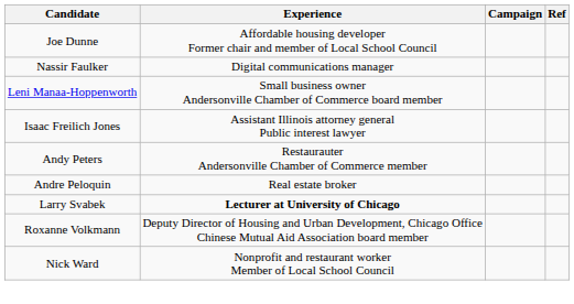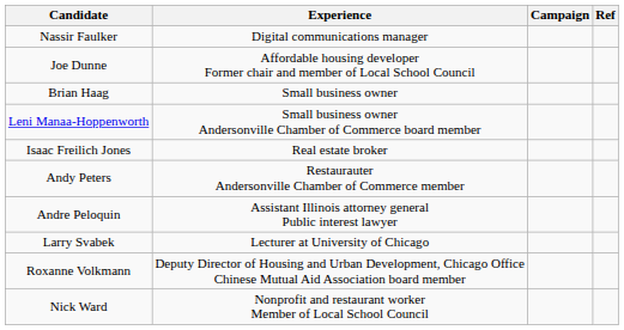rows swapped: Joe Dunne <-> Nassir Faulker
+ row: Brian Haag | Small business owner
Isaac Freilich Jones | Experience: Assistant Illinois attorney general Public interest lawyer -> Real estate broker
Andre Peloquin | Experience: Real estate broker -> Assistant Illinois attorney general Public interest lawyer
Larry Svabek | Experience: bold -> normal
